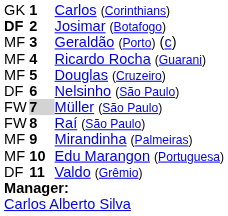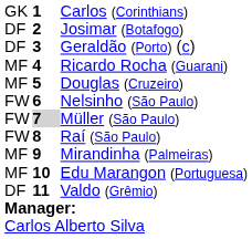Josimar (Botafogo) | column 1: bold -> normal
Geraldão (Porto) (c) | column 1: MF -> DF
Nelsinho (São Paulo) | column 1: DF -> FW
